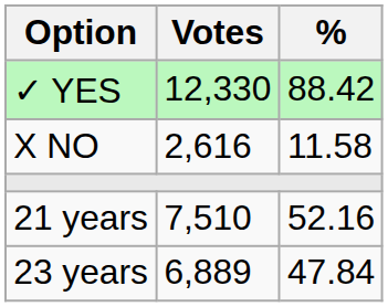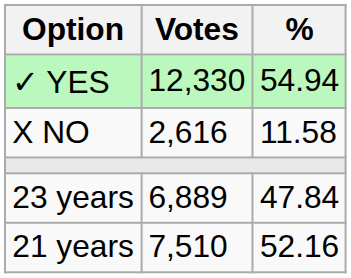✓ YES | %: 88.42 -> 54.94
rows swapped: 21 years <-> 23 years
